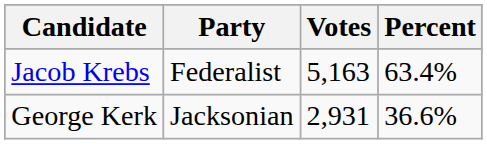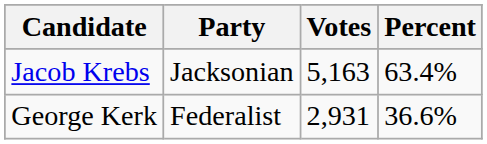Jacob Krebs | Party: Federalist -> Jacksonian
George Kerk | Party: Jacksonian -> Federalist
